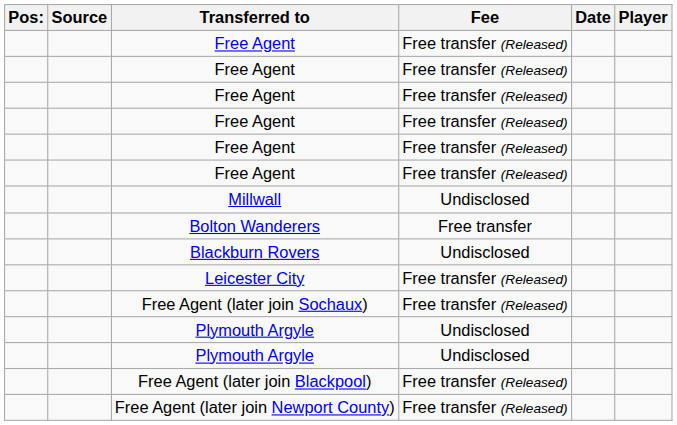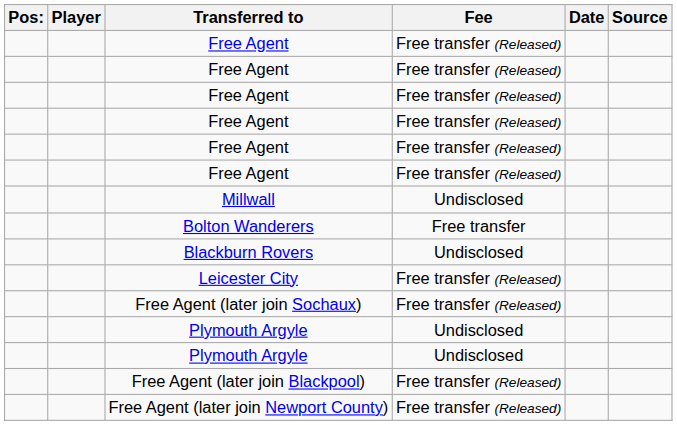columns swapped: Player <-> Source
